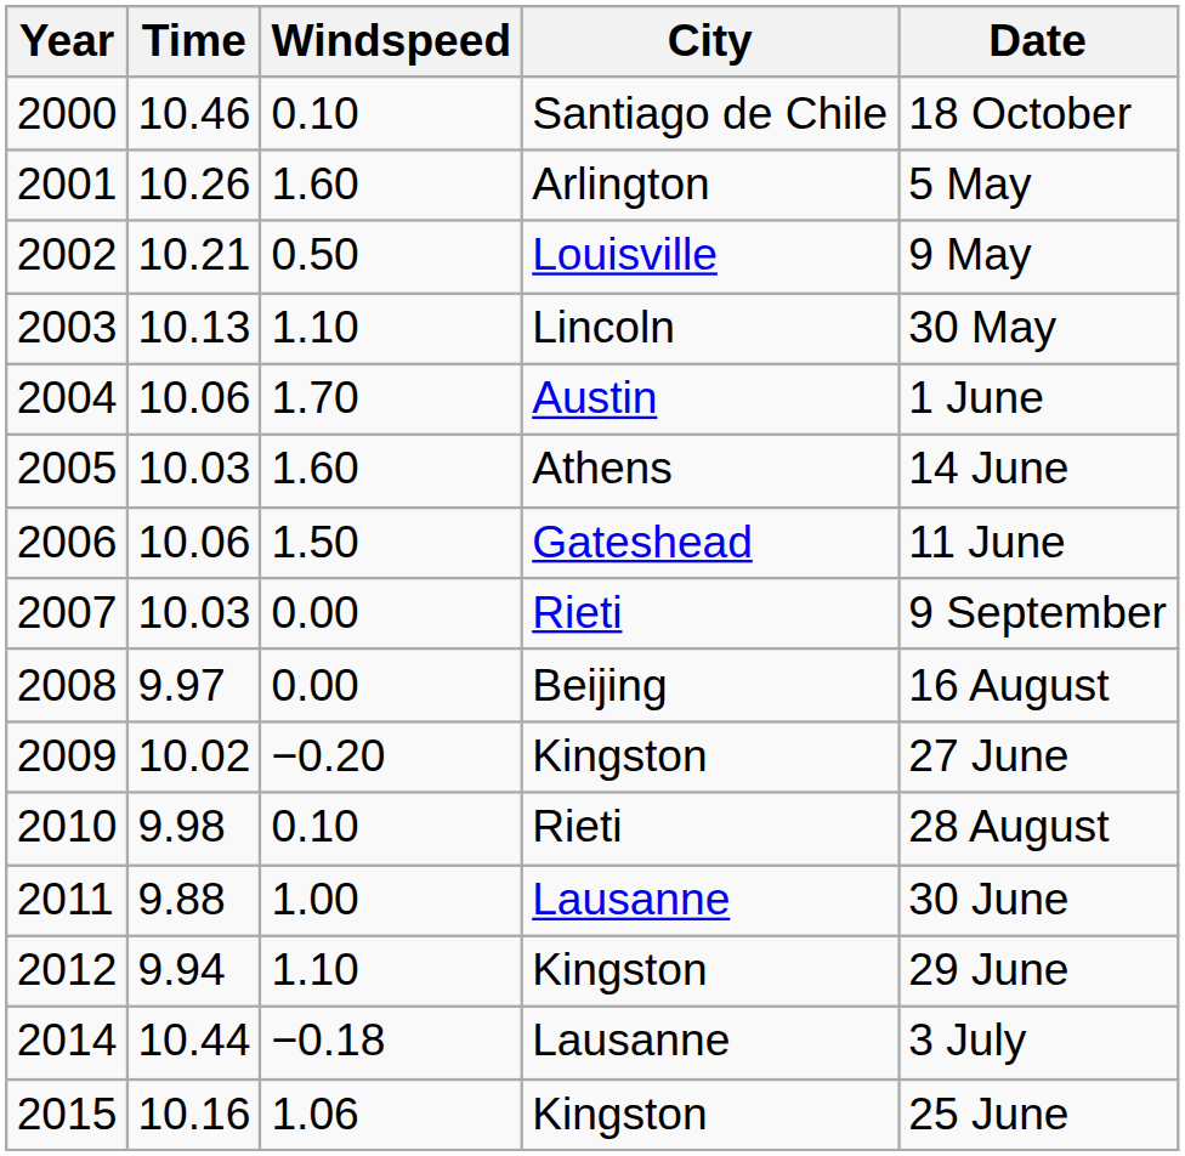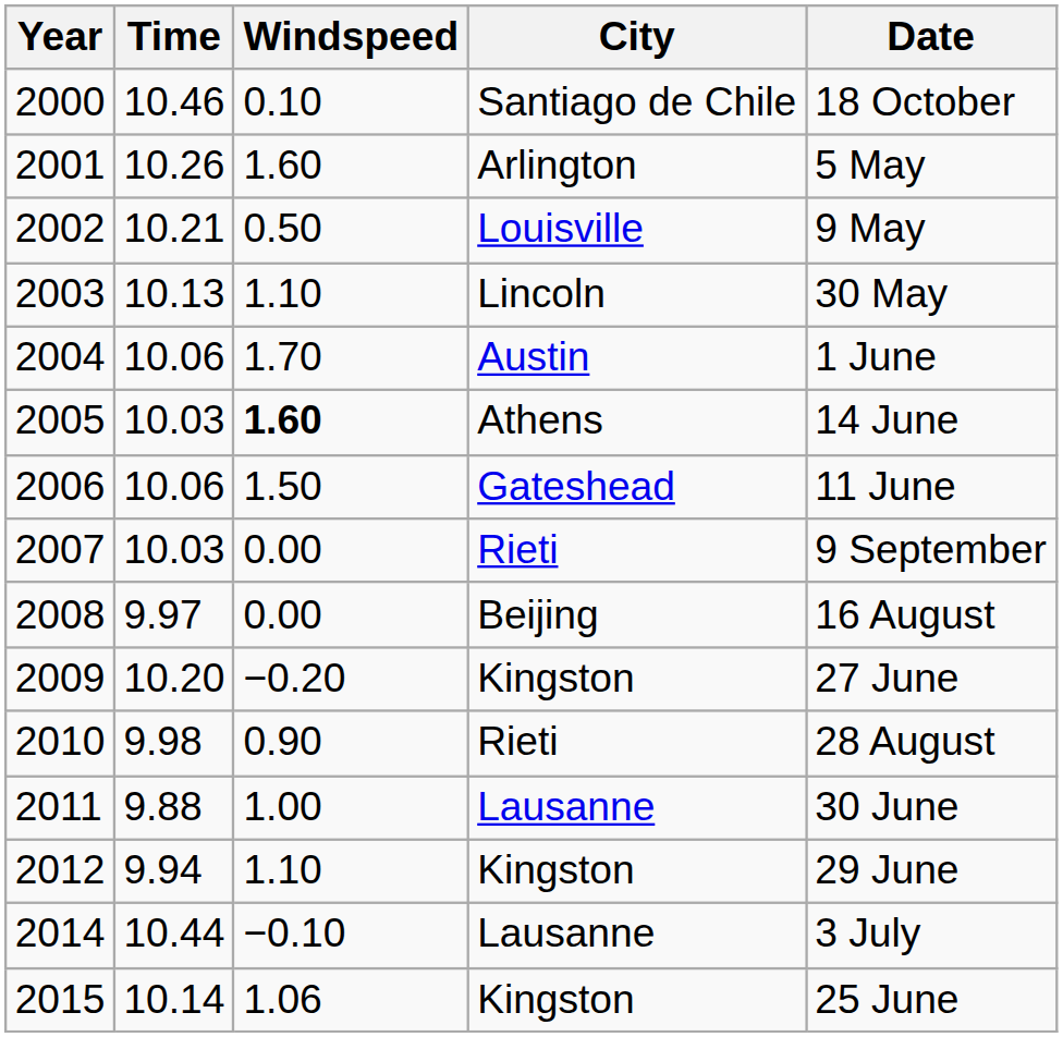2005 | Windspeed: normal -> bold
2009 | Time: 10.02 -> 10.20
2010 | Windspeed: 0.10 -> 0.90
2014 | Windspeed: −0.18 -> −0.10
2015 | Time: 10.16 -> 10.14
